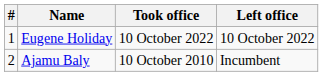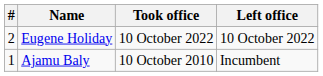Eugene Holiday | #: 1 -> 2
Ajamu Baly | #: 2 -> 1
